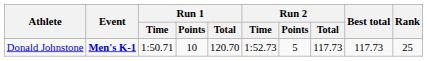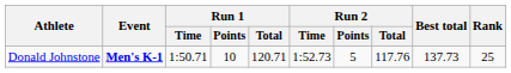Donald Johnstone | Run 1 / Total: 120.70 -> 120.71
Donald Johnstone | Run 2 / Total: 117.73 -> 117.76
Donald Johnstone | Best total: 117.73 -> 137.73
